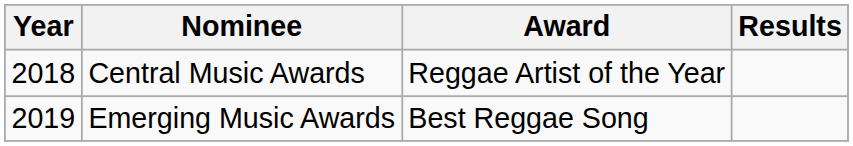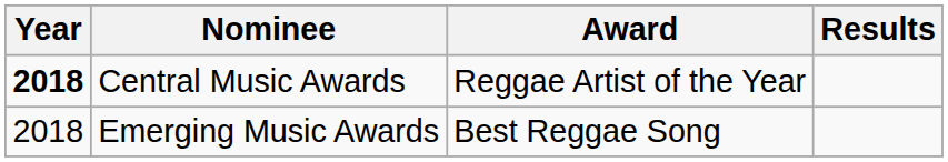Central Music Awards | Year: normal -> bold
Emerging Music Awards | Year: 2019 -> 2018
